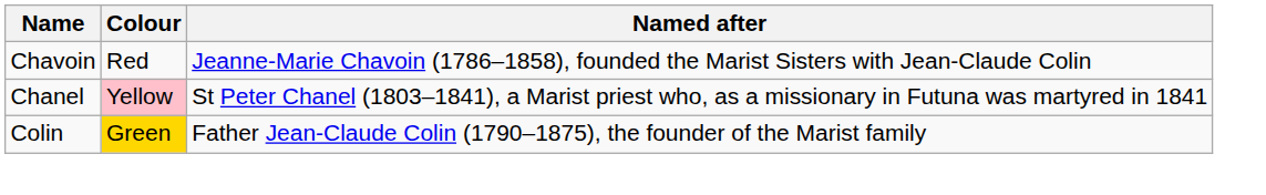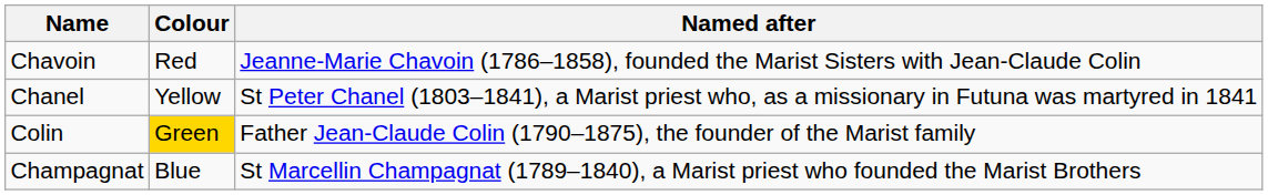Chanel | Colour: pink background -> no background
+ row: Champagnat | Blue | St Marcellin Champagnat (1789–1840), a Marist priest who founded the Marist Brothers
